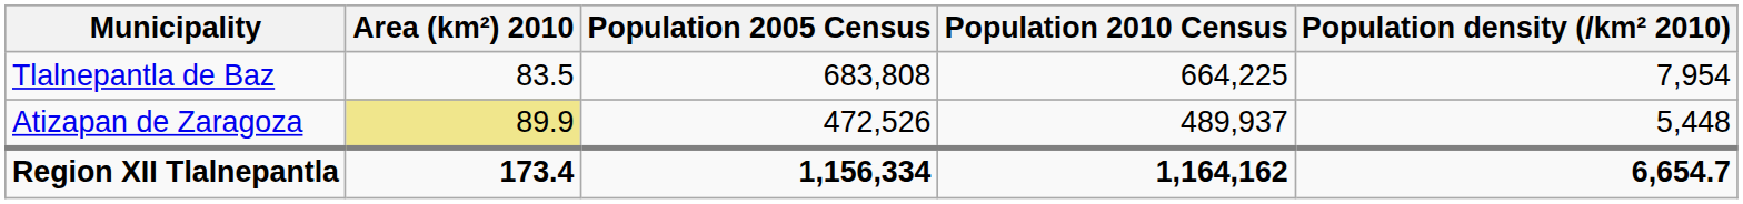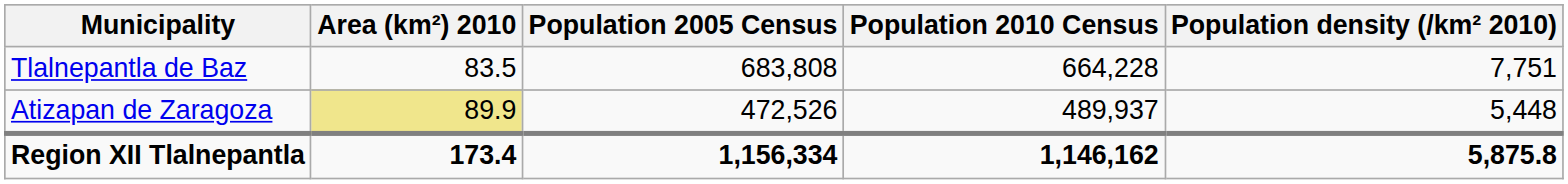Tlalnepantla de Baz | Population 2010 Census: 664,225 -> 664,228
Tlalnepantla de Baz | Population density (/km² 2010): 7,954 -> 7,751
Region XII Tlalnepantla | Population 2010 Census: 1,164,162 -> 1,146,162
Region XII Tlalnepantla | Population density (/km² 2010): 6,654.7 -> 5,875.8
